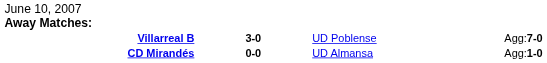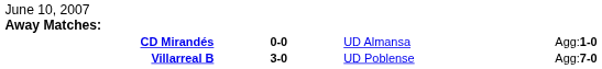rows swapped: CD Mirandés <-> Villarreal B
